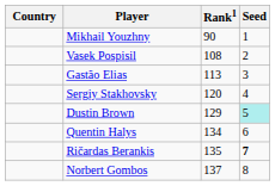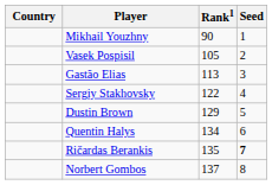Vasek Pospisil | Rank1: 108 -> 105
Sergiy Stakhovsky | Rank1: 120 -> 122
Dustin Brown | Seed: paleturquoise background -> no background
